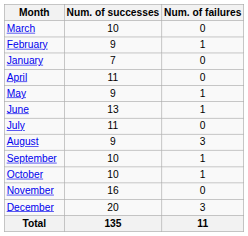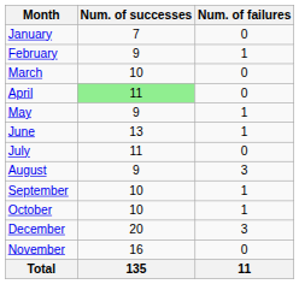rows swapped: January <-> March
April | Num. of successes: no background -> lightgreen background
rows swapped: November <-> December
